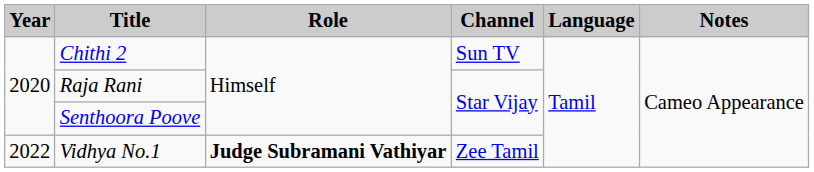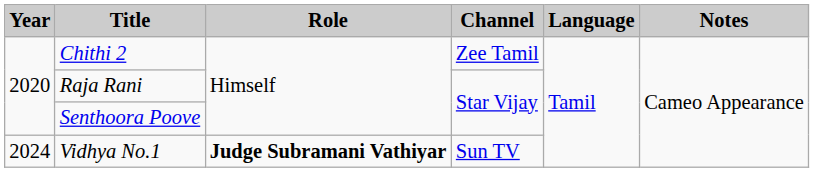Chithi 2 | Channel: Sun TV -> Zee Tamil
Vidhya No.1 | Year: 2022 -> 2024
Vidhya No.1 | Channel: Zee Tamil -> Sun TV
